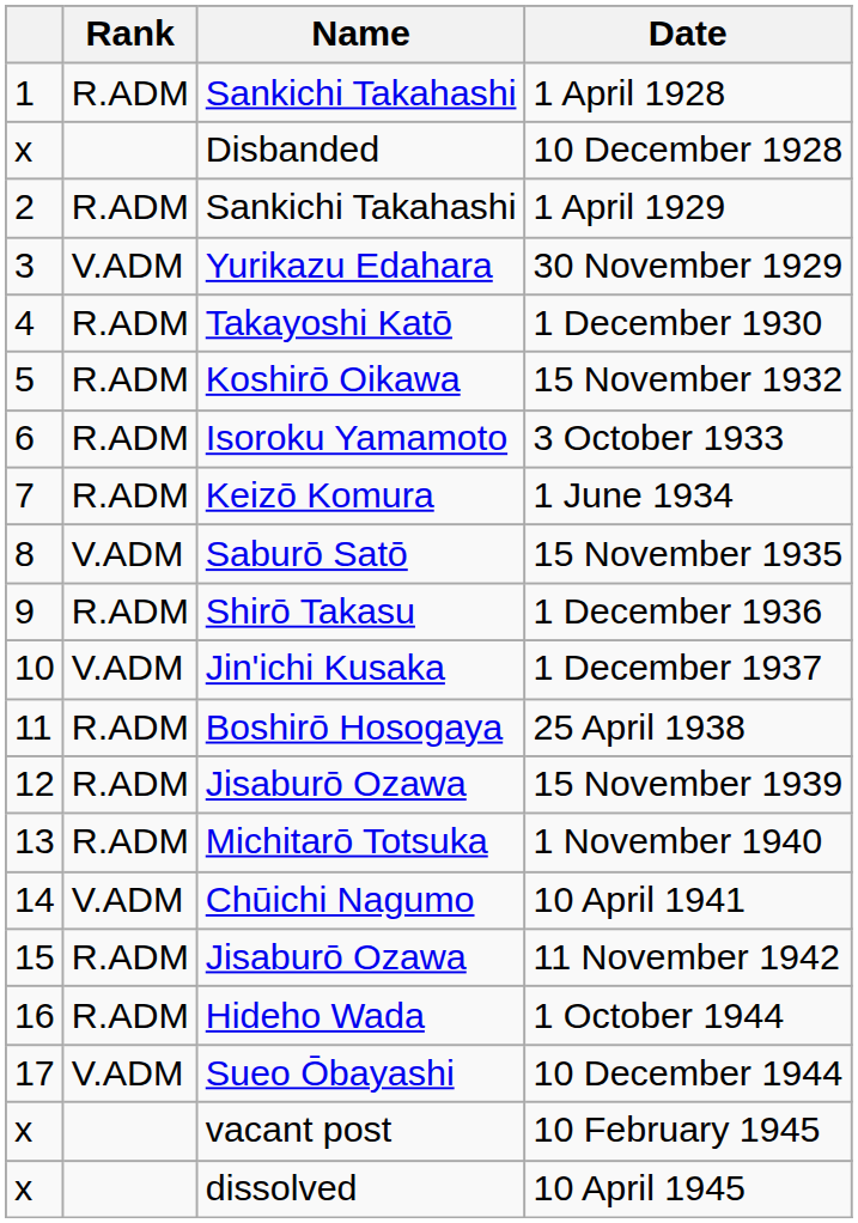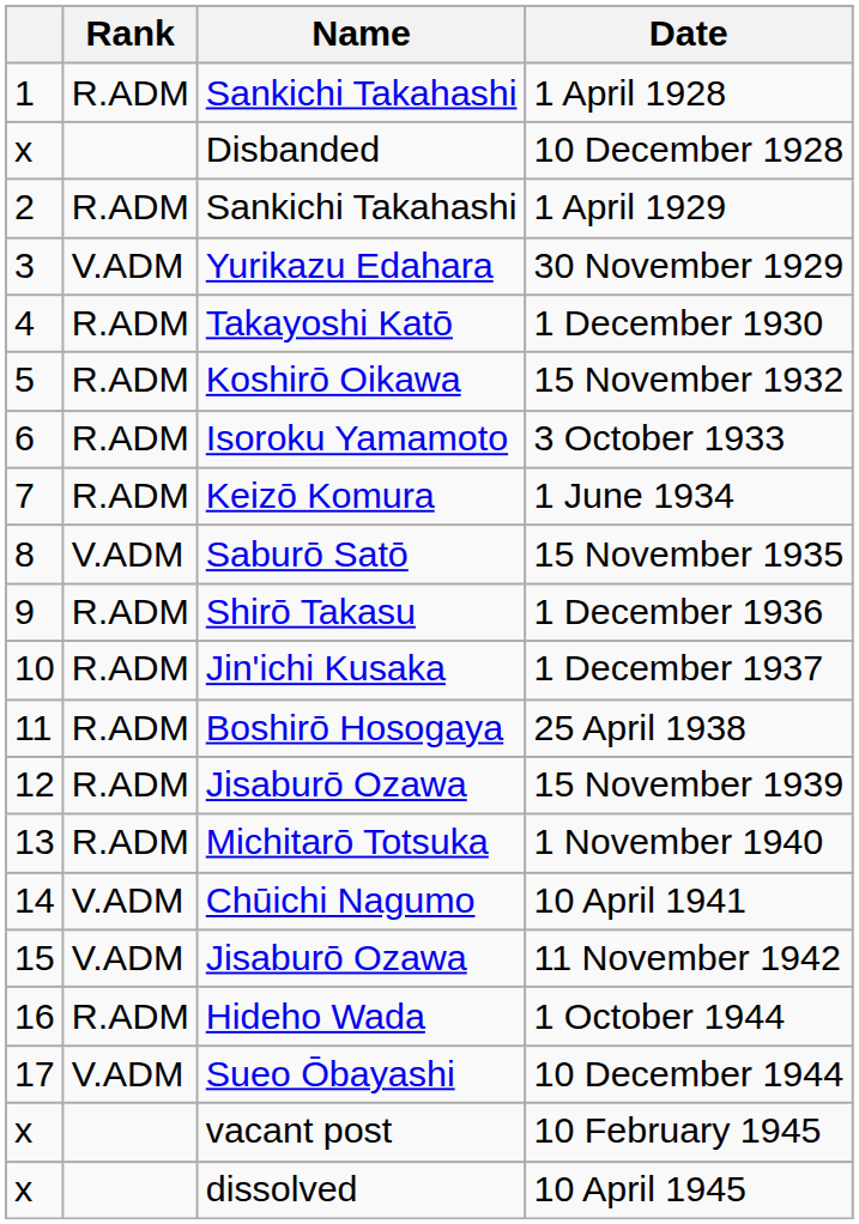1 December 1937 | Rank: V.ADM -> R.ADM
11 November 1942 | Rank: R.ADM -> V.ADM
